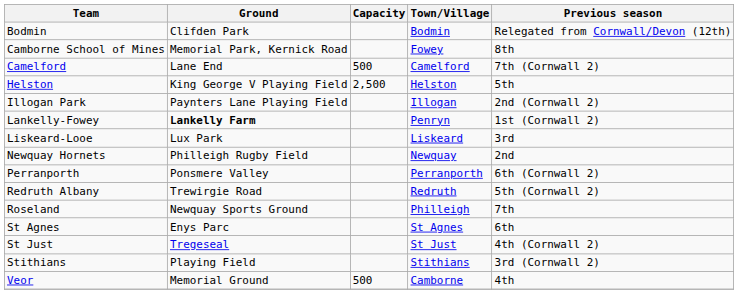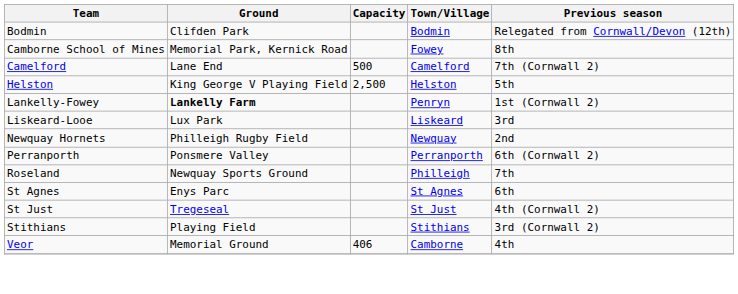- row: Illogan Park | Paynters Lane Playing Field | Illogan | 2nd (Cornwall 2)
- row: Redruth Albany | Trewirgie Road | Redruth | 5th (Cornwall 2)
Veor | Capacity: 500 -> 406
